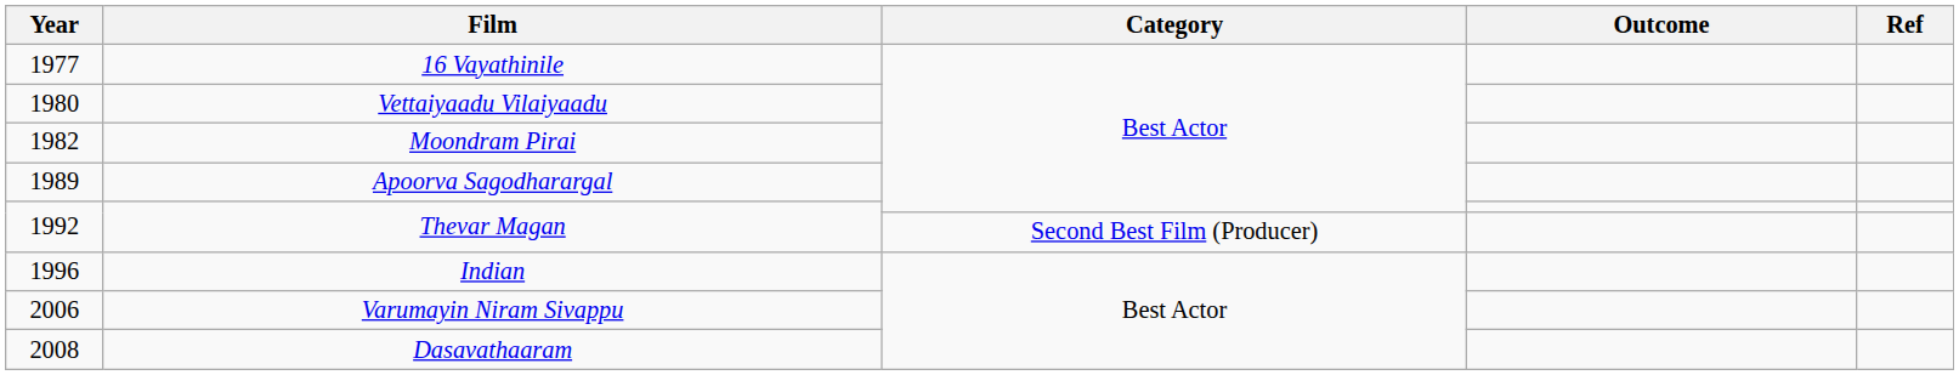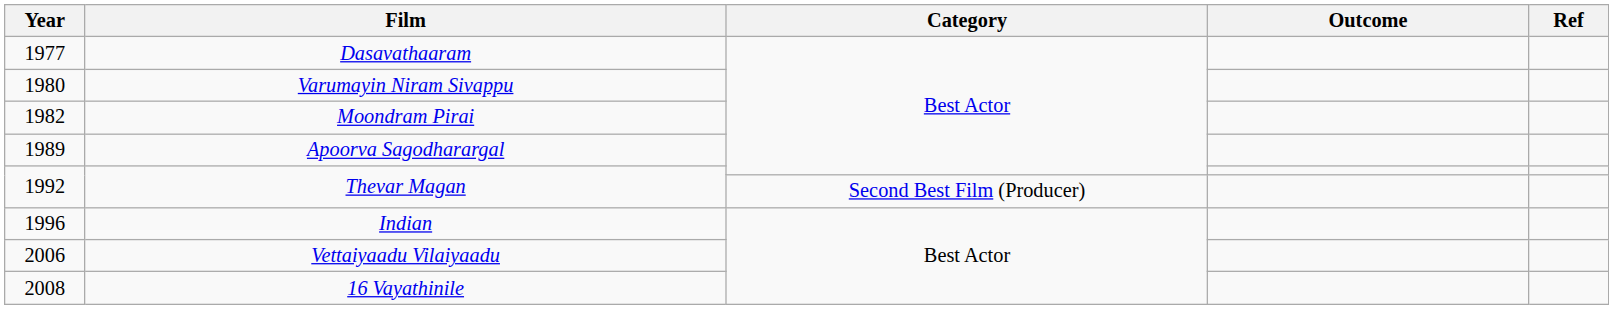1977 | Film: 16 Vayathinile -> Dasavathaaram
1980 | Film: Vettaiyaadu Vilaiyaadu -> Varumayin Niram Sivappu
2006 | Film: Varumayin Niram Sivappu -> Vettaiyaadu Vilaiyaadu
2008 | Film: Dasavathaaram -> 16 Vayathinile
